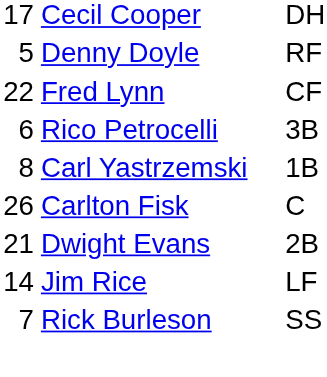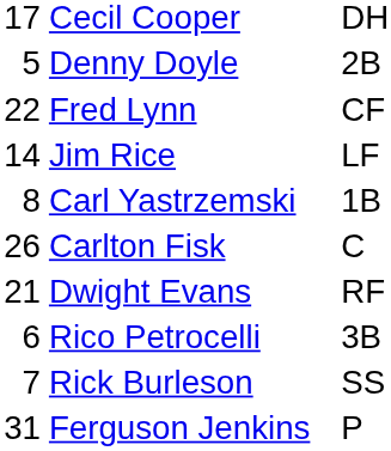Denny Doyle | column 3: RF -> 2B
rows swapped: Jim Rice <-> Rico Petrocelli
Dwight Evans | column 3: 2B -> RF
+ row: 31 | Ferguson Jenkins | P
